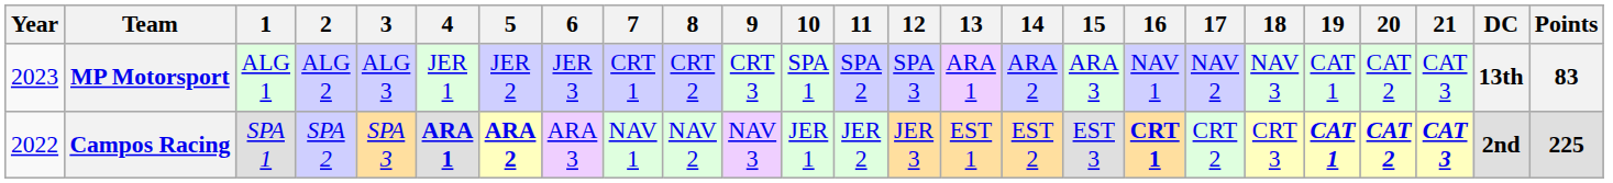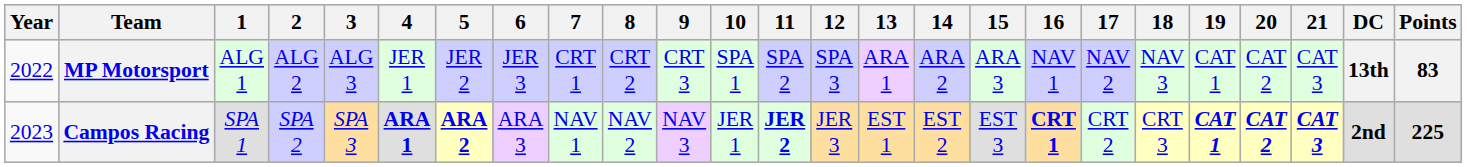MP Motorsport | Year: 2023 -> 2022
Campos Racing | Year: 2022 -> 2023
Campos Racing | 11: normal -> bold
